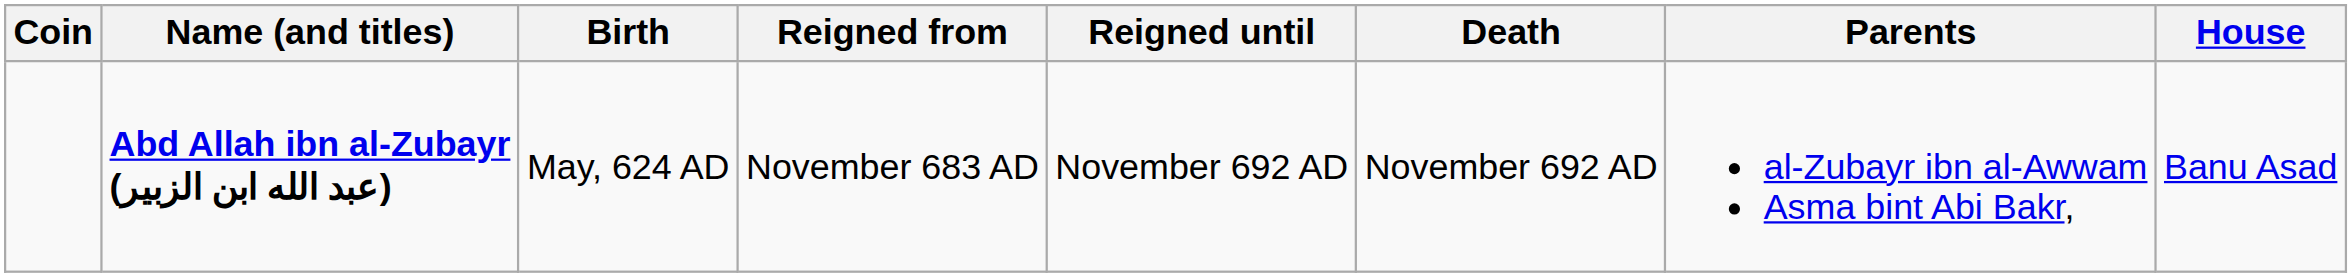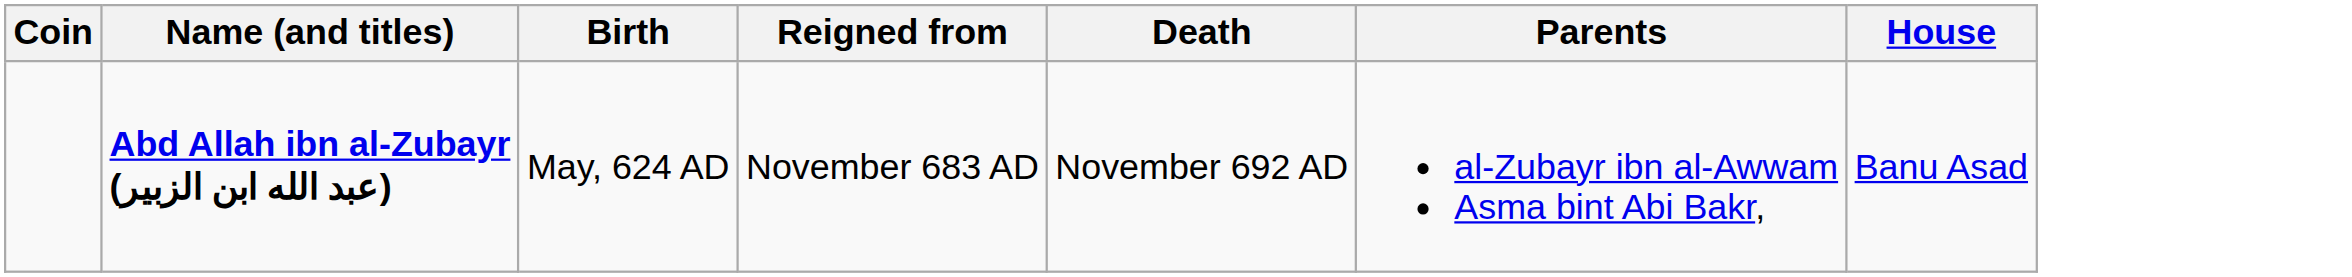- column: Reigned until | November 692 AD
